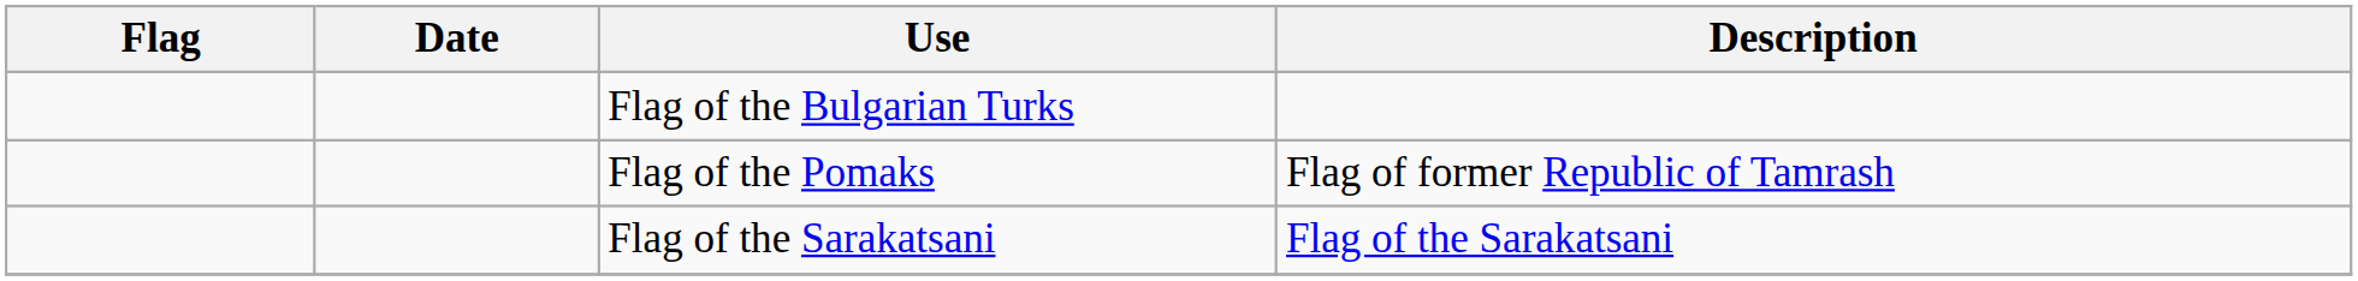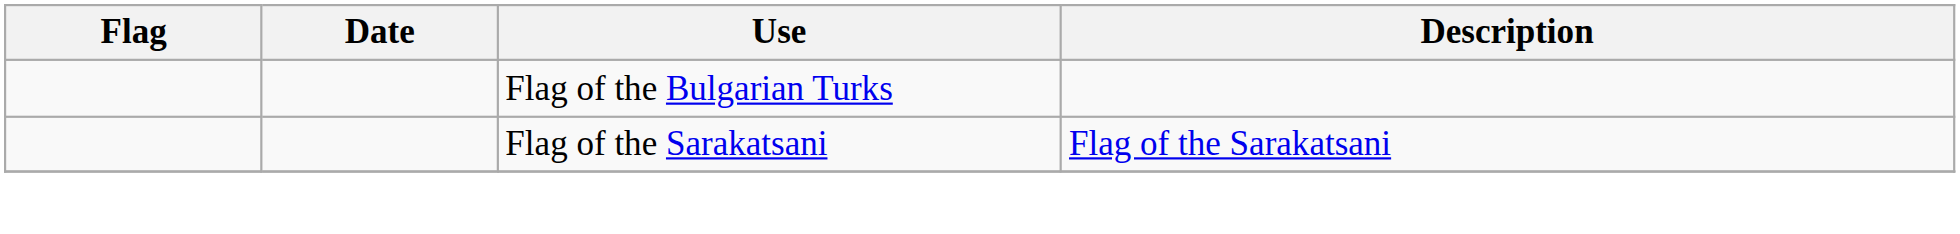- row: Flag of the Pomaks | Flag of former Republic of Tamrash
